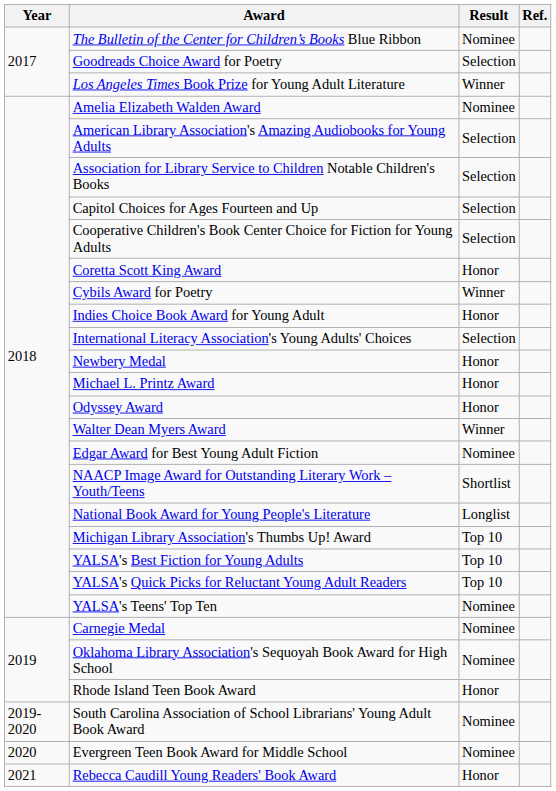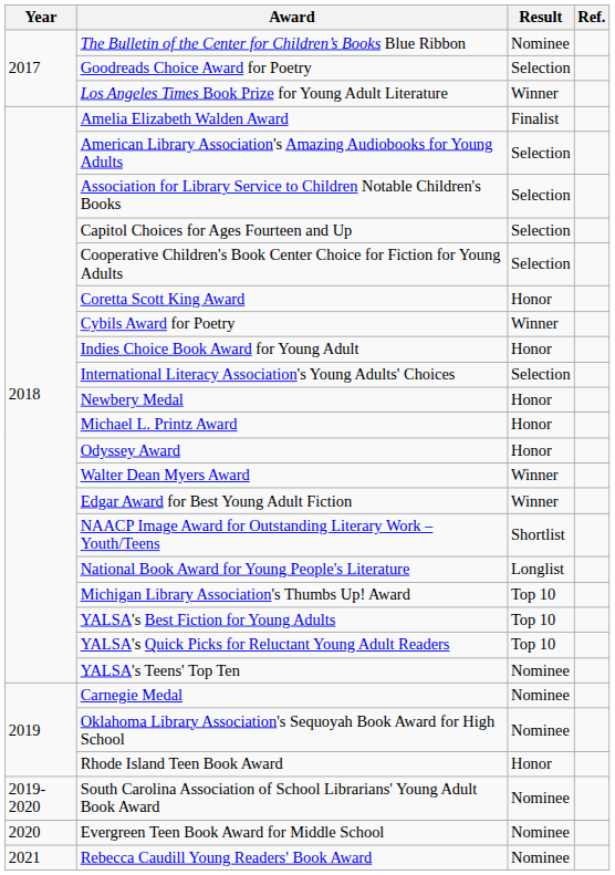Amelia Elizabeth Walden Award | Result: Nominee -> Finalist
Edgar Award for Best Young Adult Fiction | Result: Nominee -> Winner
Rebecca Caudill Young Readers' Book Award | Result: Honor -> Nominee
